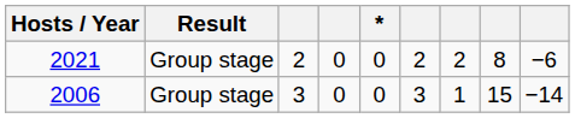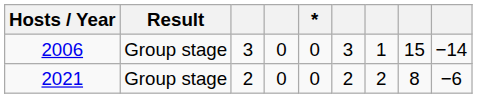rows swapped: 2006 <-> 2021
